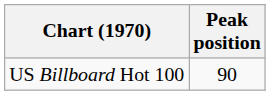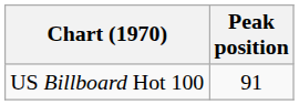US Billboard Hot 100 | Peak position: 90 -> 91
